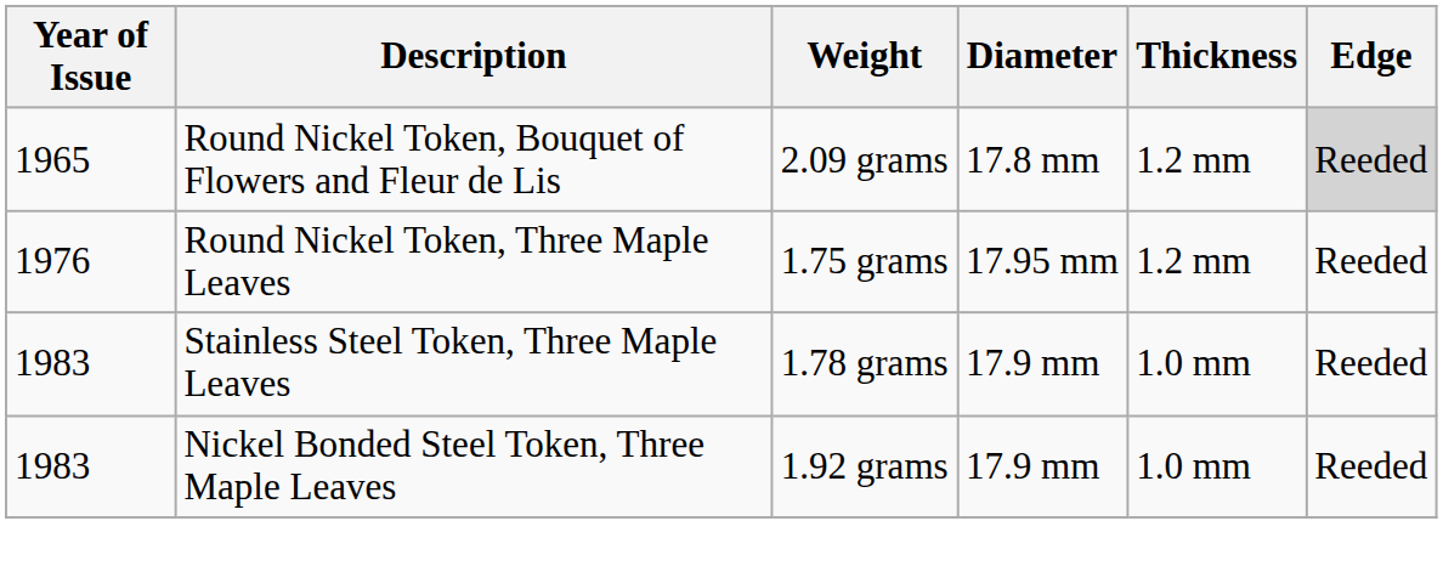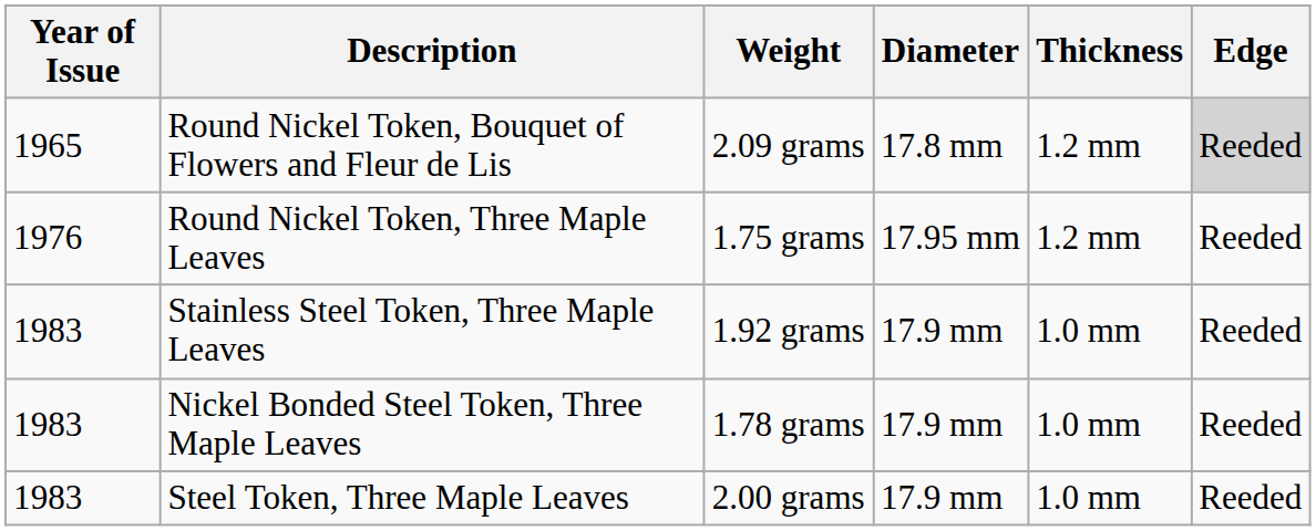Stainless Steel Token, Three Maple Leaves | Weight: 1.78 grams -> 1.92 grams
Nickel Bonded Steel Token, Three Maple Leaves | Weight: 1.92 grams -> 1.78 grams
+ row: 1983 | Steel Token, Three Maple Leaves | 2.00 grams | 17.9 mm | 1.0 mm | Reeded
